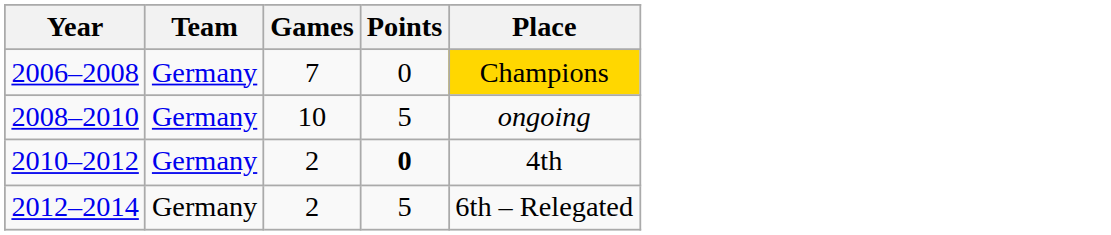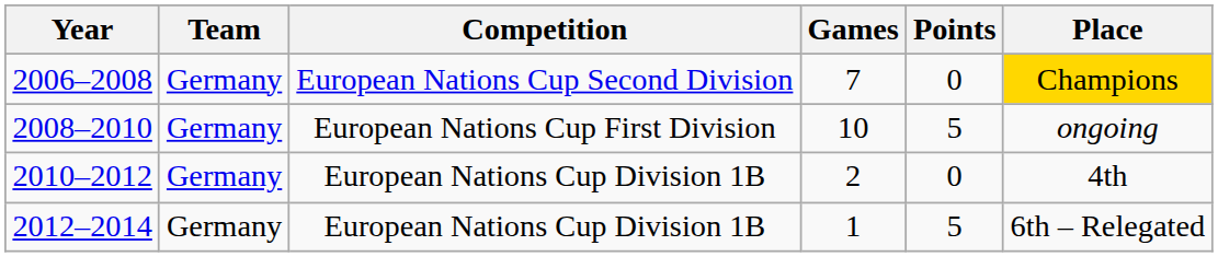+ column: Competition | European Nations Cup Second Division | European Nations Cup First Division | European Nations Cup Division 1B | European Nations Cup Division 1B
2010–2012 | Points: bold -> normal
2012–2014 | Games: 2 -> 1
